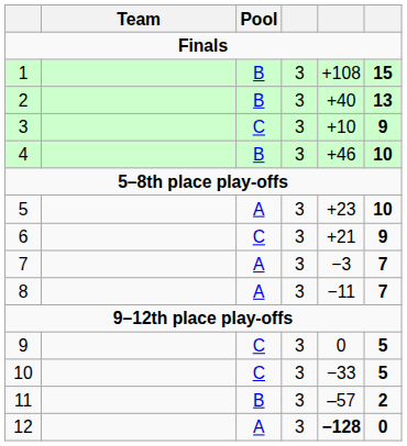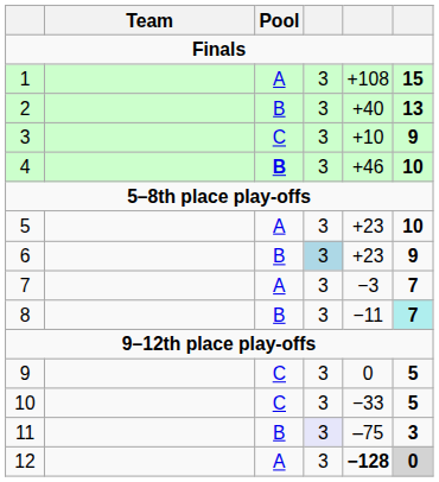1 | Pool: B -> A
4 | Pool: normal -> bold
6 | Pool: C -> B
6 | column 4: no background -> lightblue background
6 | column 5: +21 -> +23
8 | Pool: A -> B
8 | column 6: no background -> paleturquoise background
11 | column 4: no background -> lavender background
11 | column 5: –57 -> –75
11 | column 6: 2 -> 3
12 | column 6: no background -> lightgrey background
